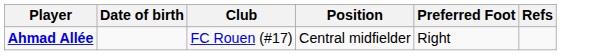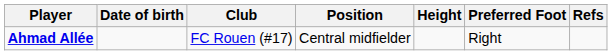+ column: Height
